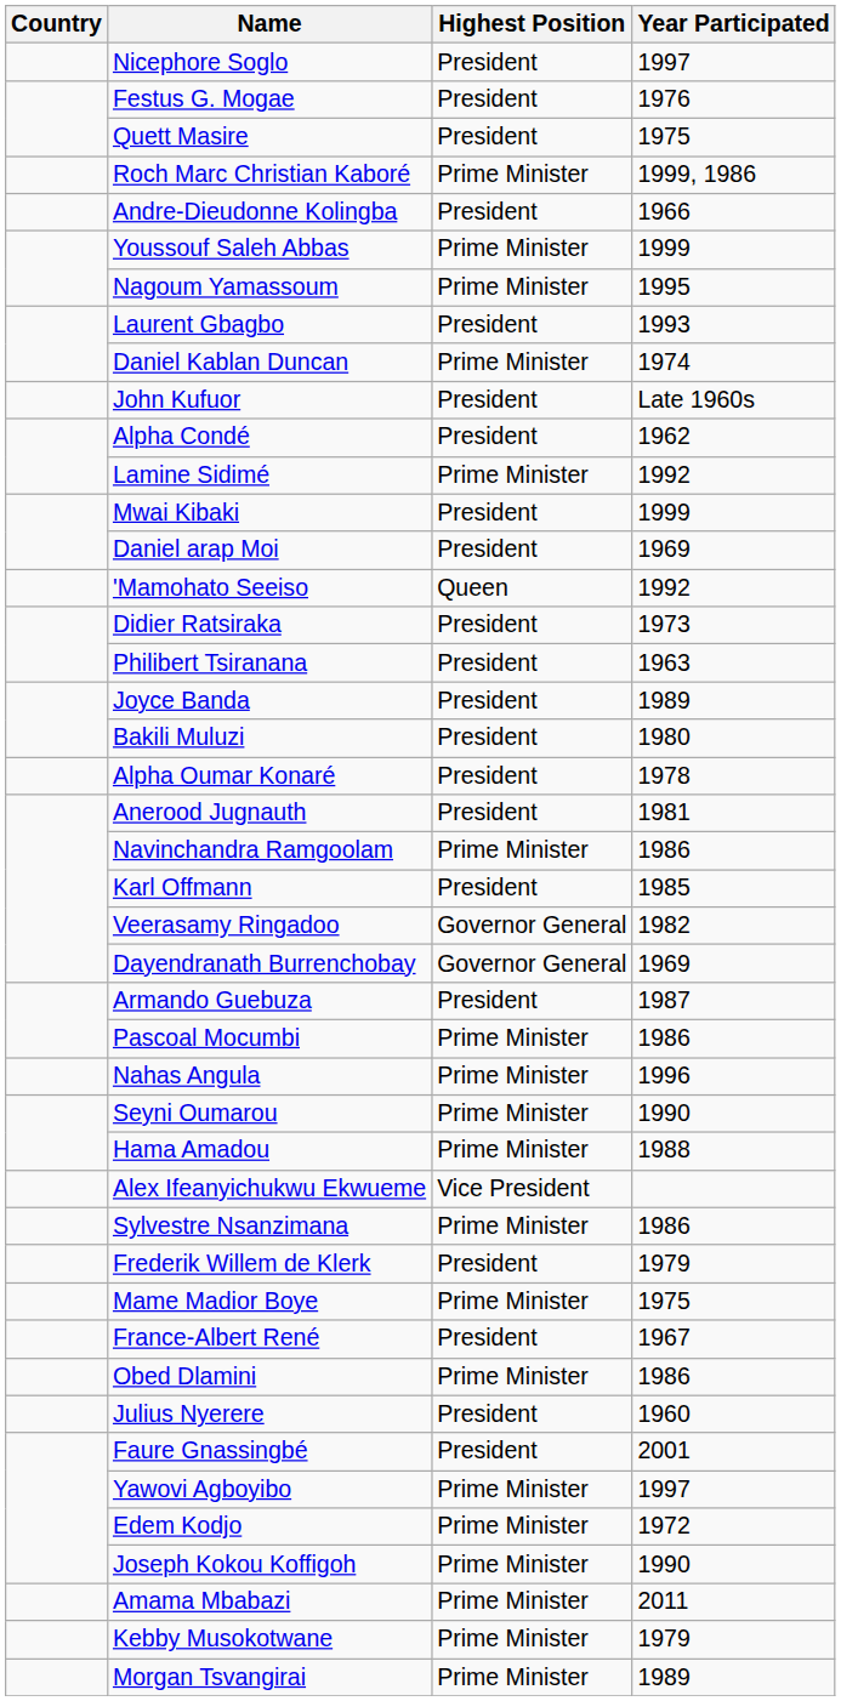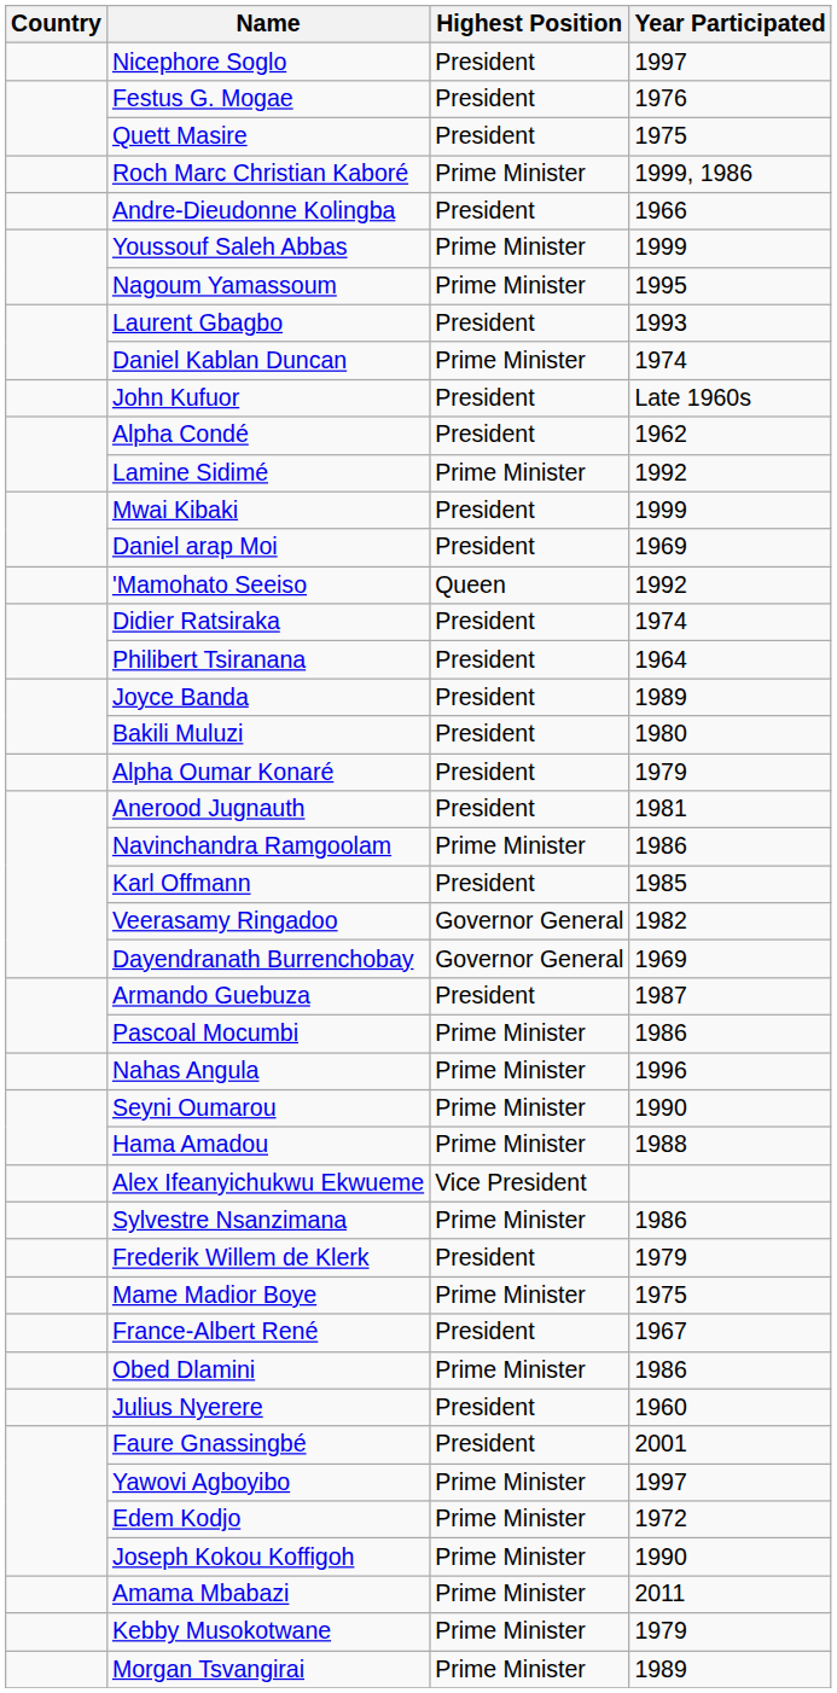Didier Ratsiraka | Year Participated: 1973 -> 1974
Philibert Tsiranana | Year Participated: 1963 -> 1964
Alpha Oumar Konaré | Year Participated: 1978 -> 1979
